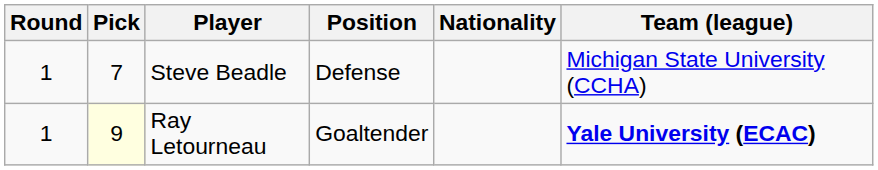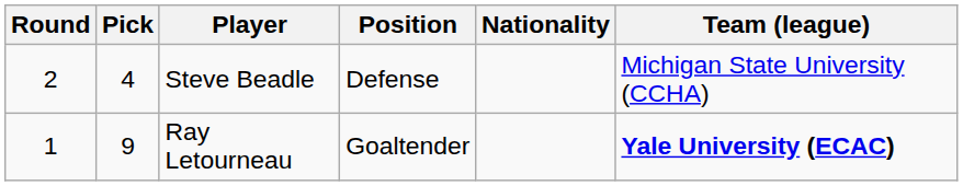Steve Beadle | Round: 1 -> 2
Steve Beadle | Pick: 7 -> 4
Ray Letourneau | Pick: lightyellow background -> no background
